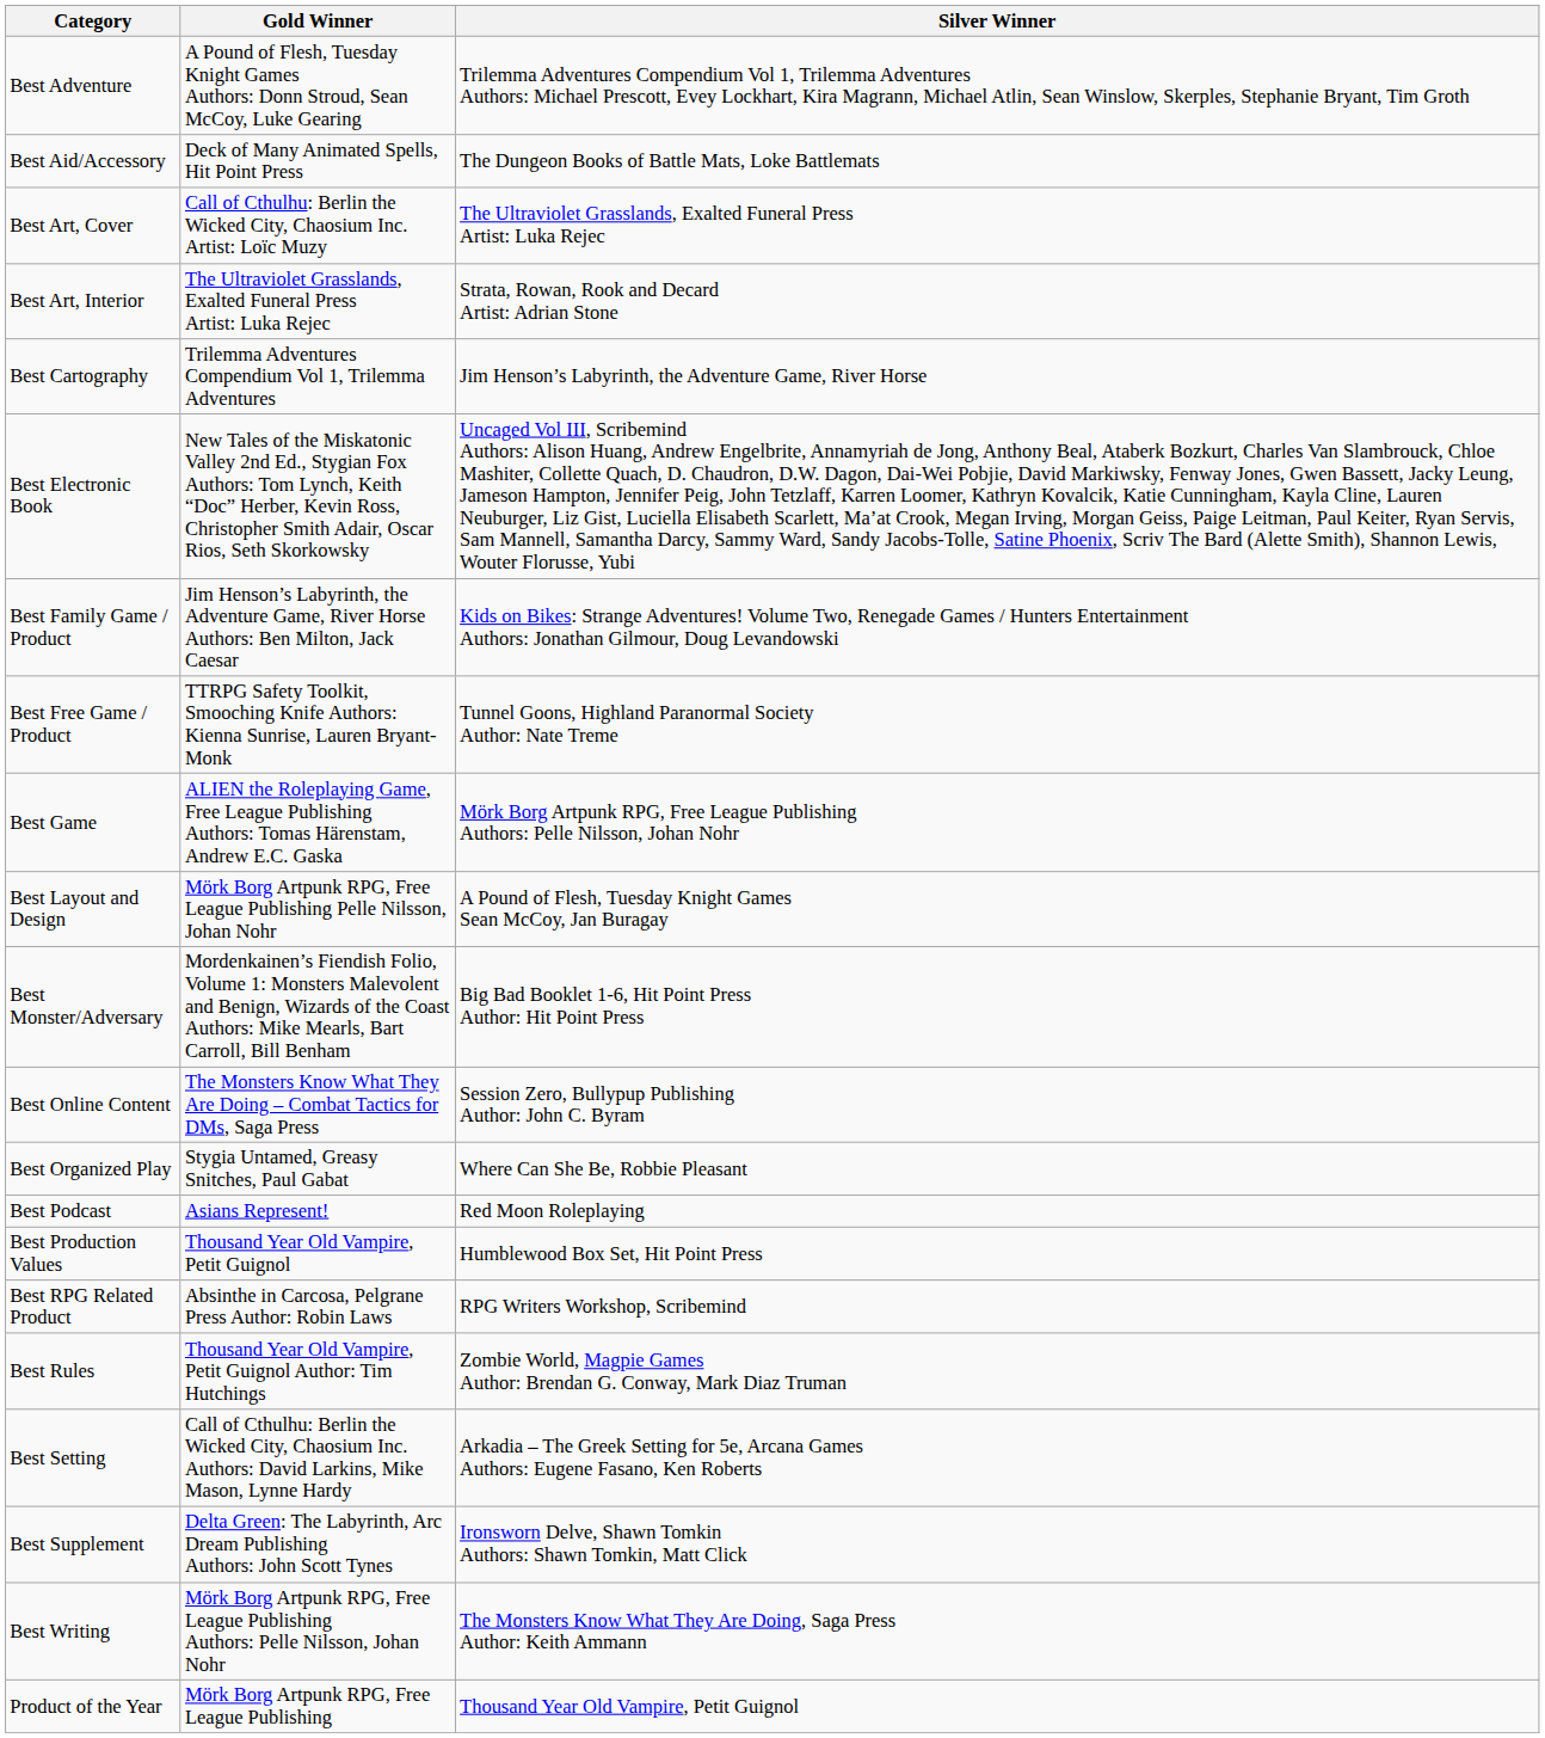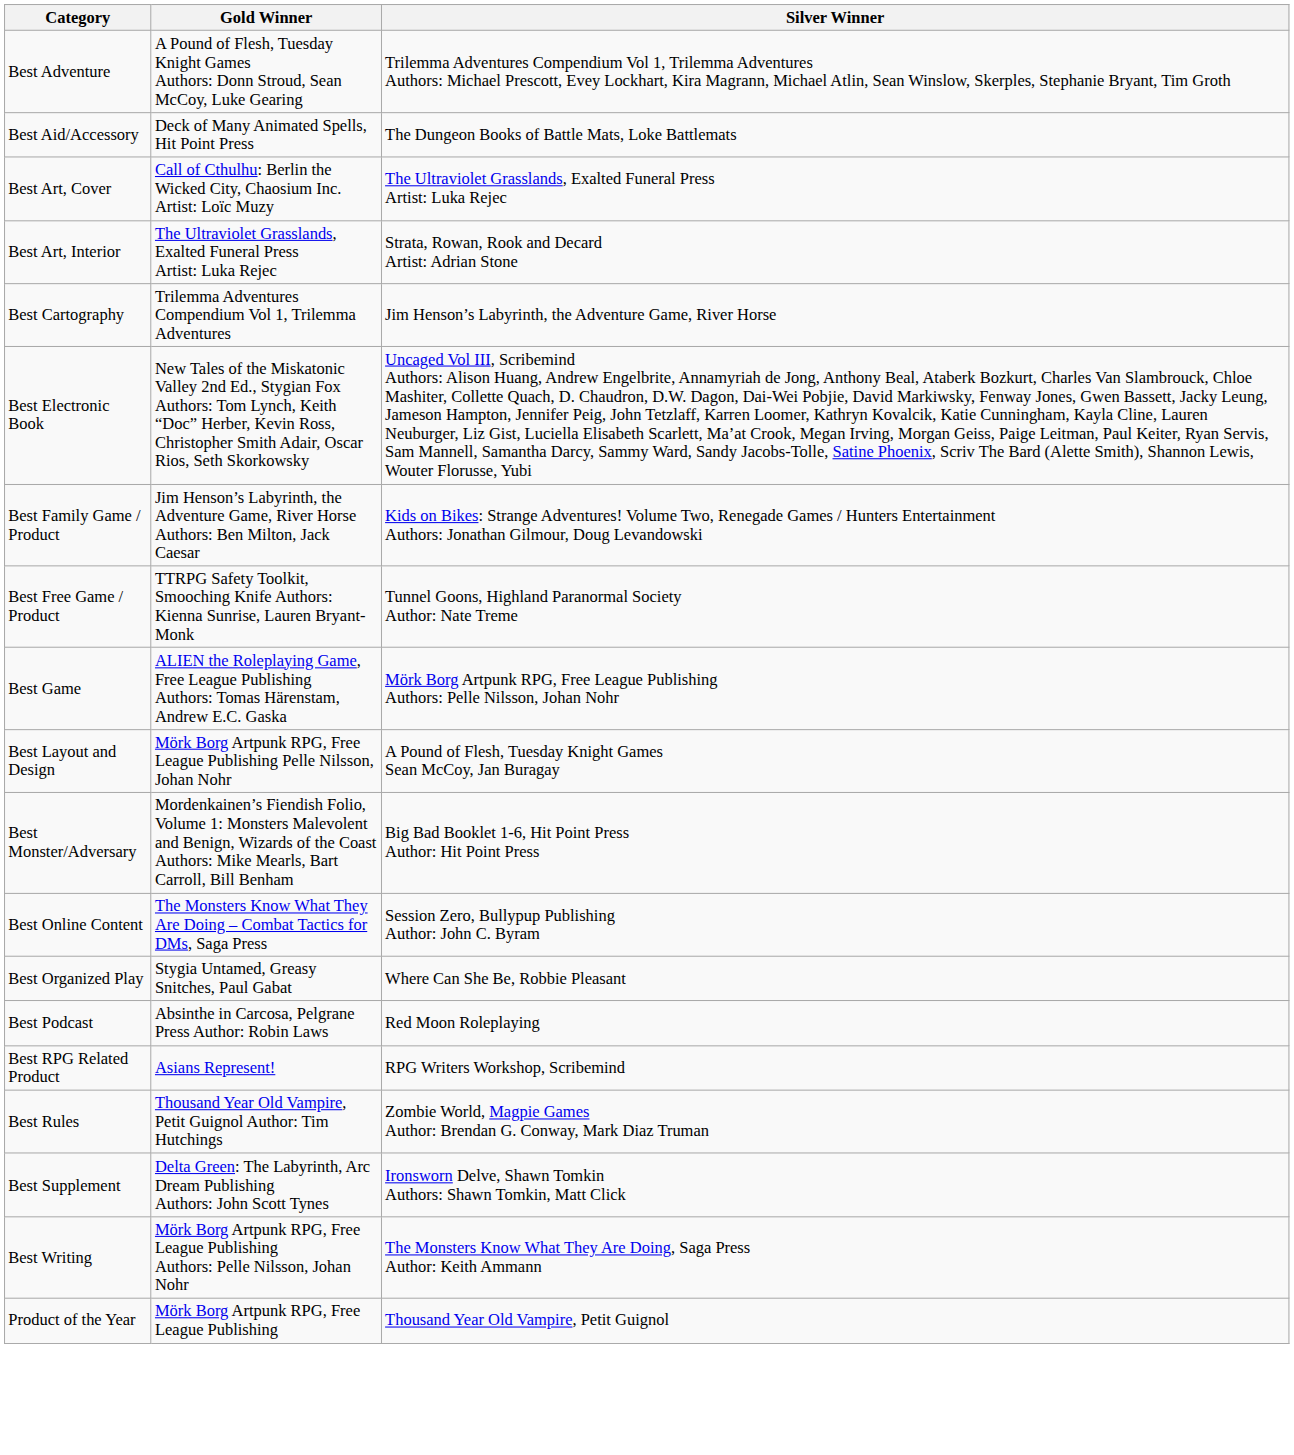Best Podcast | Gold Winner: Asians Represent! -> Absinthe in Carcosa, Pelgrane Press Author: Robin Laws
- row: Best Production Values | Thousand Year Old Vampire, Petit Guignol | Humblewood Box Set, Hit Point Press
Best RPG Related Product | Gold Winner: Absinthe in Carcosa, Pelgrane Press Author: Robin Laws -> Asians Represent!
- row: Best Setting | Call of Cthulhu: Berlin the Wicked City, Chaosium Inc. Authors: David Larkins, Mike Mason, Lynne Hardy | Arkadia – The Greek Setting for 5e, Arcana Games Authors: Eugene Fasano, Ken Roberts
